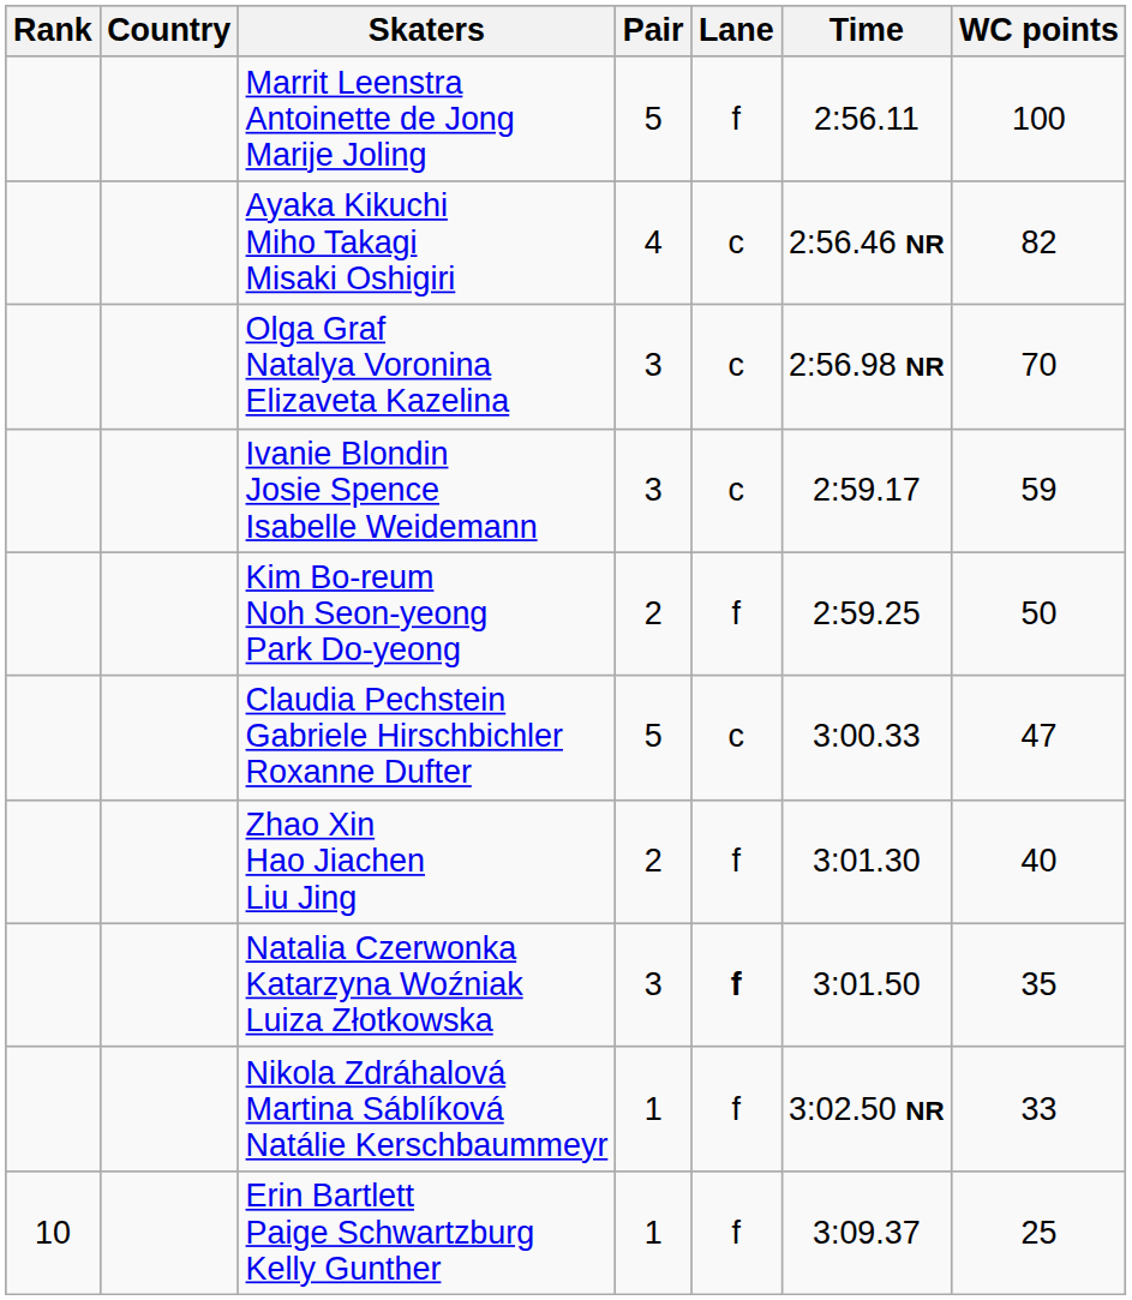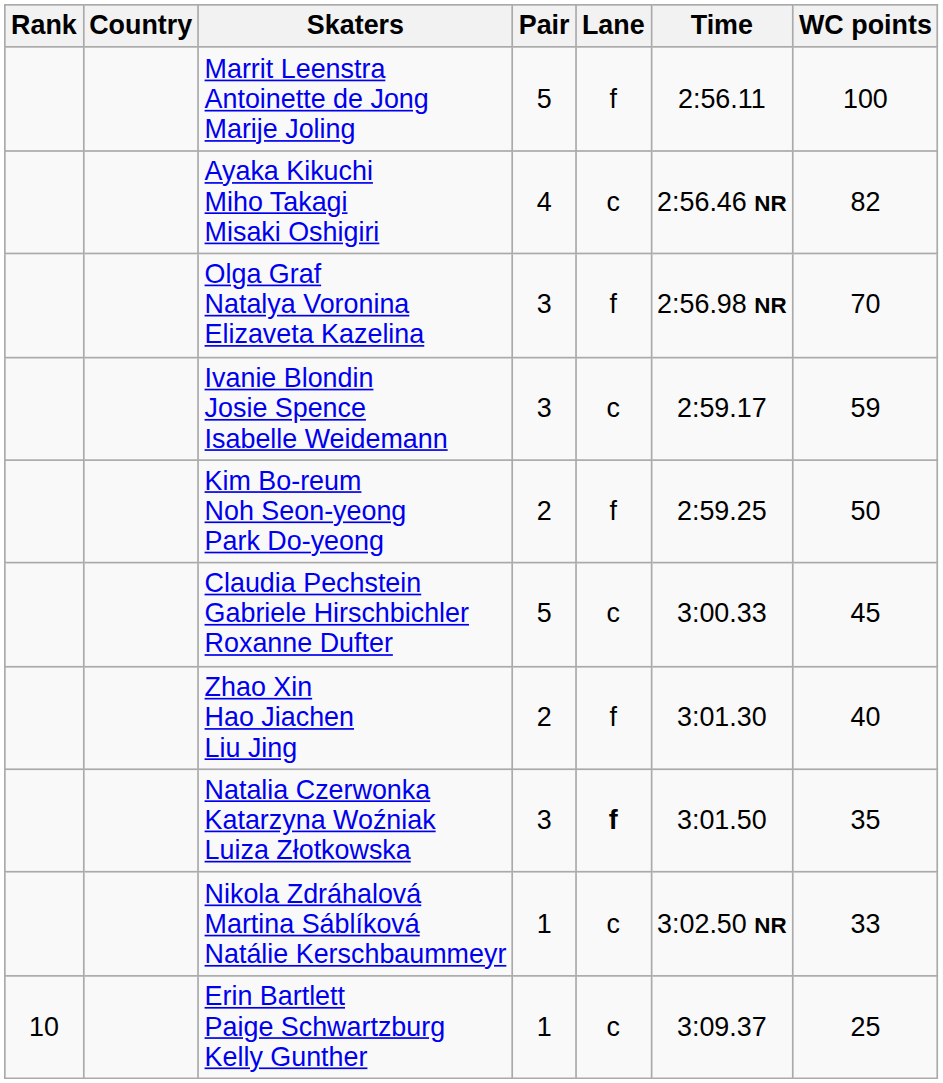Olga Graf Natalya Voronina Elizaveta Kazelina | Lane: c -> f
Claudia Pechstein Gabriele Hirschbichler Roxanne Dufter | WC points: 47 -> 45
Nikola Zdráhalová Martina Sáblíková Natálie Kerschbaummeyr | Lane: f -> c
Erin Bartlett Paige Schwartzburg Kelly Gunther | Lane: f -> c
